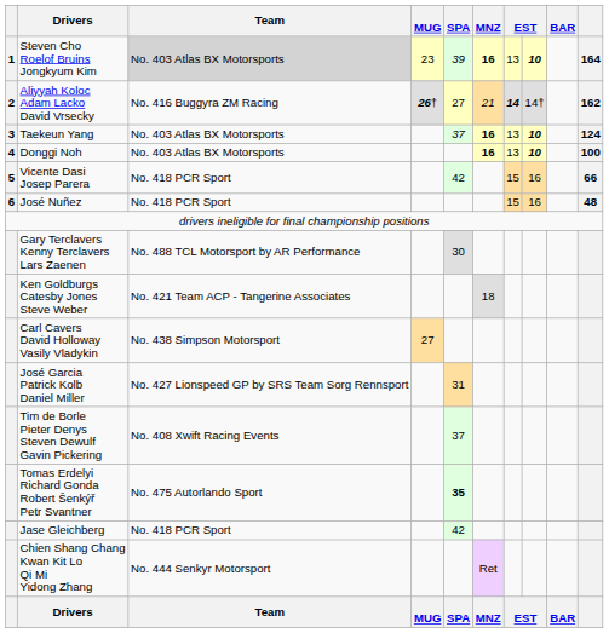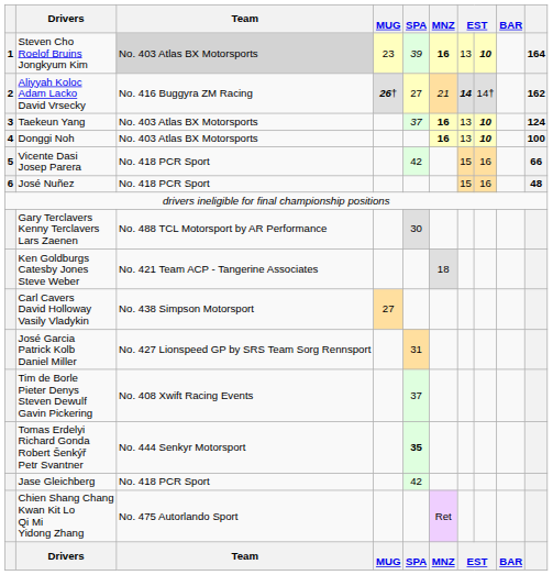Tomas Erdelyi Richard Gonda Robert Šenkýř Petr Svantner | Team: No. 475 Autorlando Sport -> No. 444 Senkyr Motorsport
Chien Shang Chang Kwan Kit Lo Qi Mi Yidong Zhang | Team: No. 444 Senkyr Motorsport -> No. 475 Autorlando Sport
